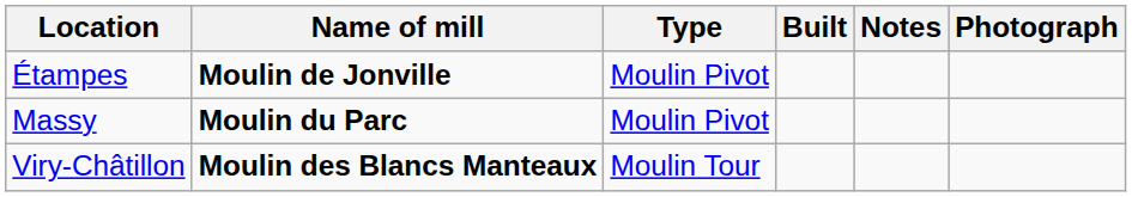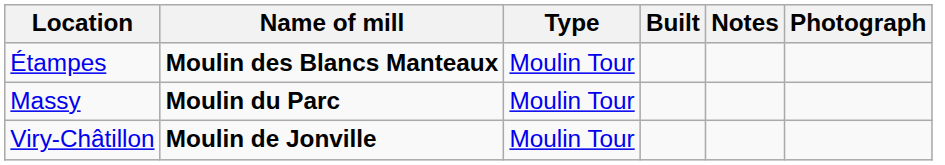Étampes | Name of mill: Moulin de Jonville -> Moulin des Blancs Manteaux
Étampes | Type: Moulin Pivot -> Moulin Tour
Massy | Type: Moulin Pivot -> Moulin Tour
Viry-Châtillon | Name of mill: Moulin des Blancs Manteaux -> Moulin de Jonville
